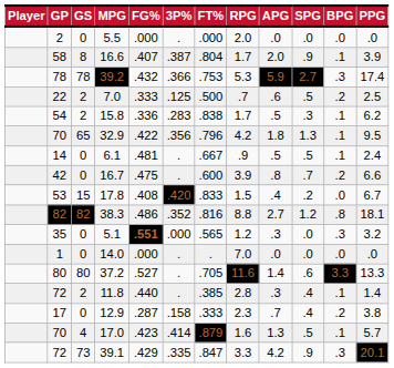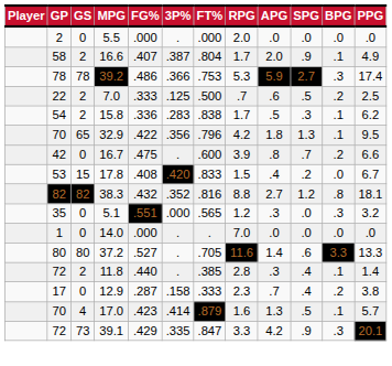16.6 | GS: 8 -> 2
16.6 | PPG: 3.9 -> 4.9
39.2 | FG%: .432 -> .486
- row: 14 | 0 | 6.1 | .481 | . | .667 | .9 | .5 | .5 | .1 | 2.4
38.3 | FG%: .486 -> .432
5.1 | FG%: bold -> normal
